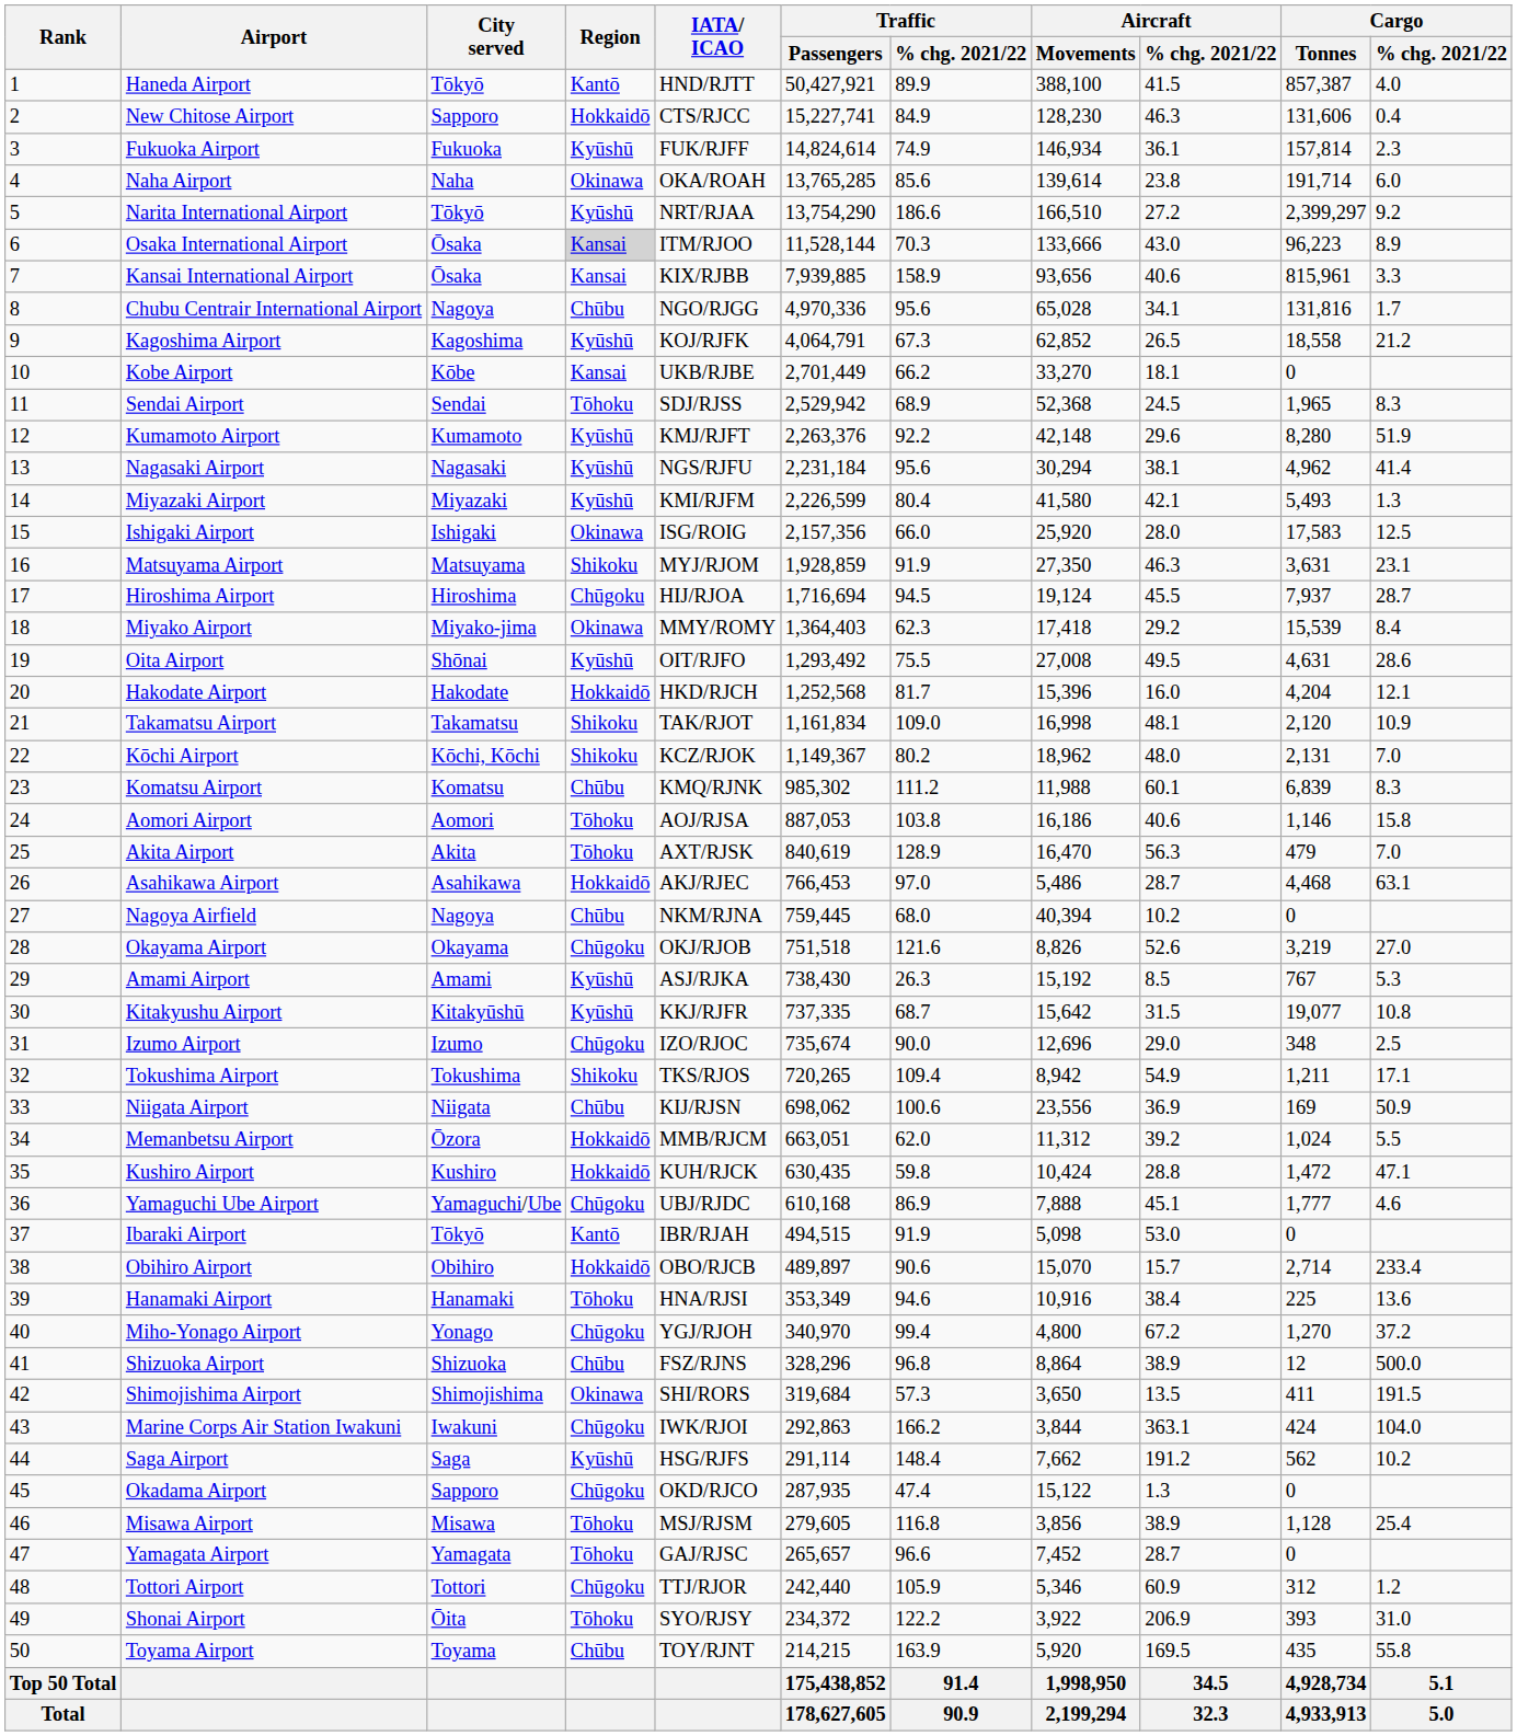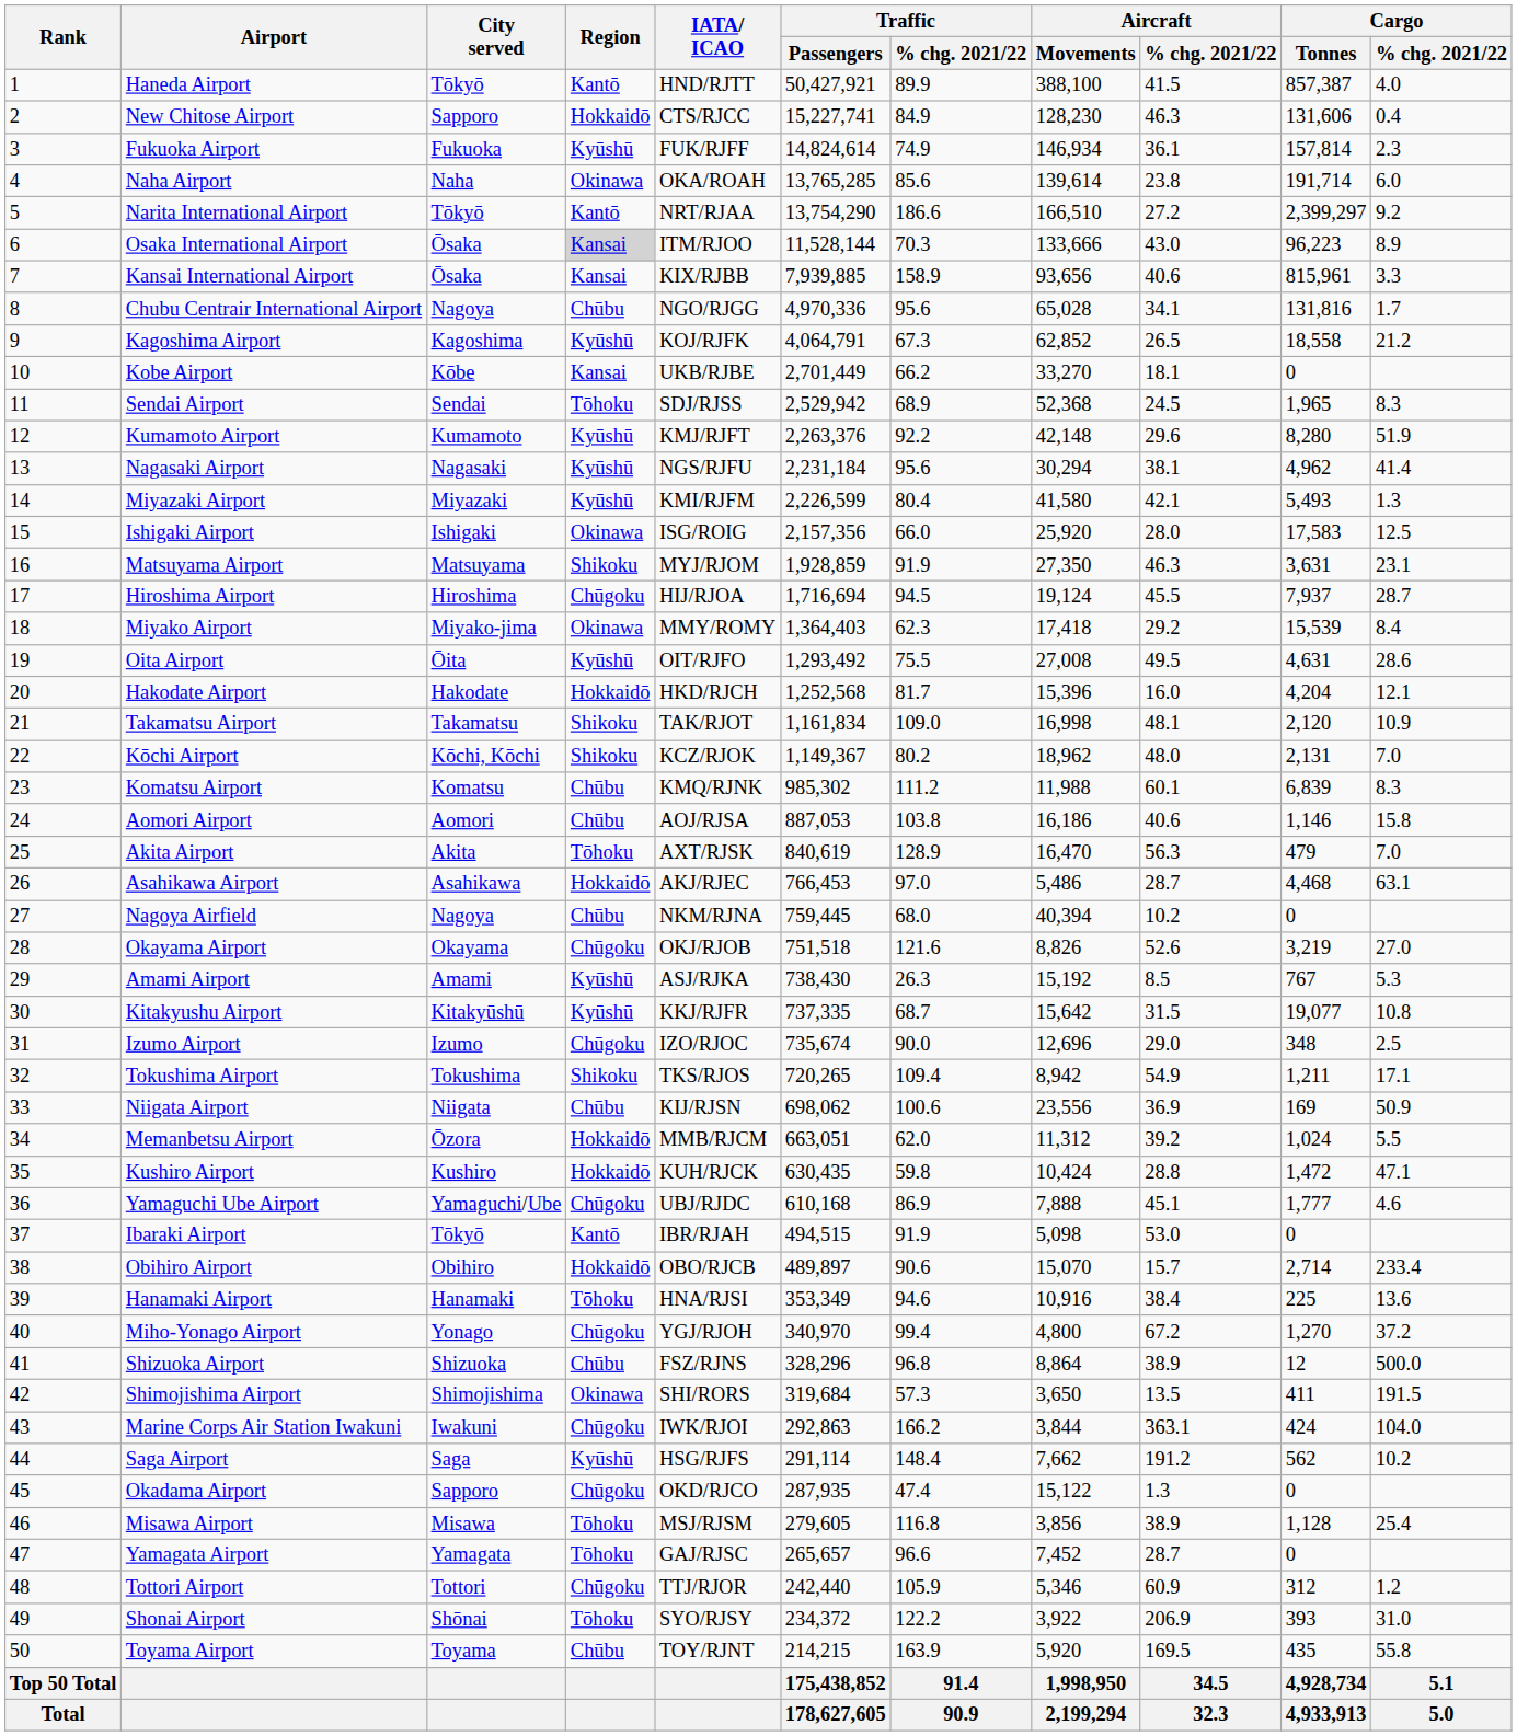Narita International Airport | Region: Kyūshū -> Kantō
Oita Airport | City served: Shōnai -> Ōita
Aomori Airport | Region: Tōhoku -> Chūbu
Shonai Airport | City served: Ōita -> Shōnai
